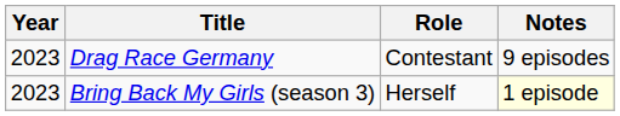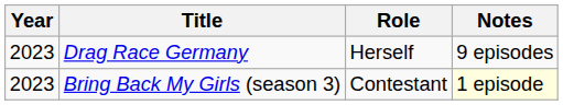Drag Race Germany | Role: Contestant -> Herself
Bring Back My Girls (season 3) | Role: Herself -> Contestant
